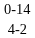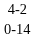rows swapped: 4-2 <-> 0-14
